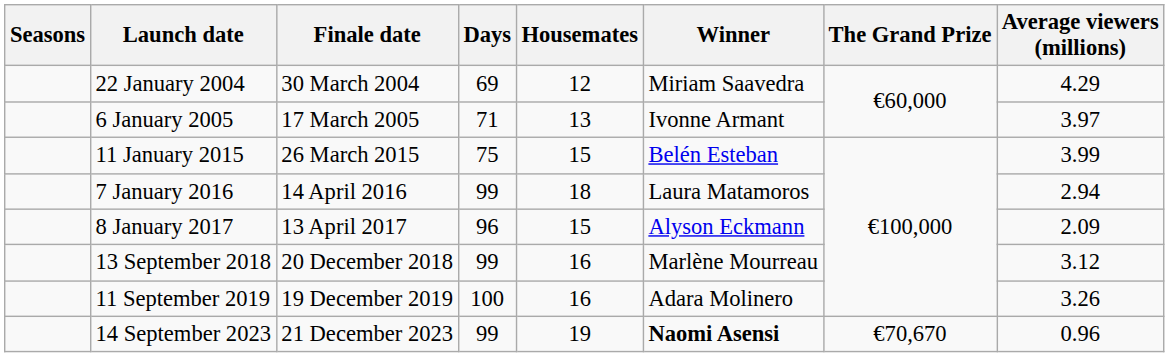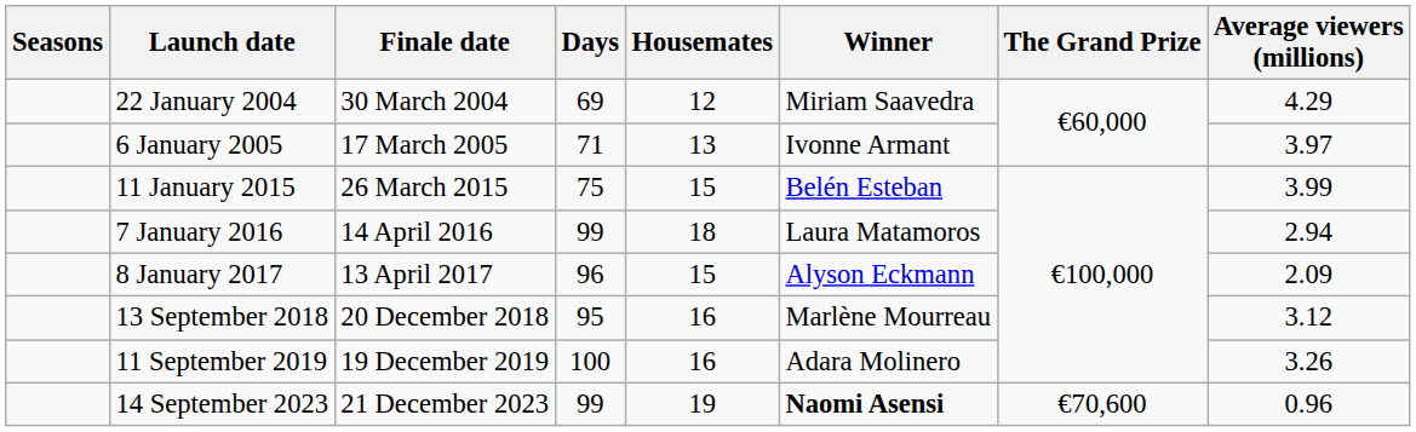13 September 2018 | Days: 99 -> 95
14 September 2023 | The Grand Prize: €70,670 -> €70,600
